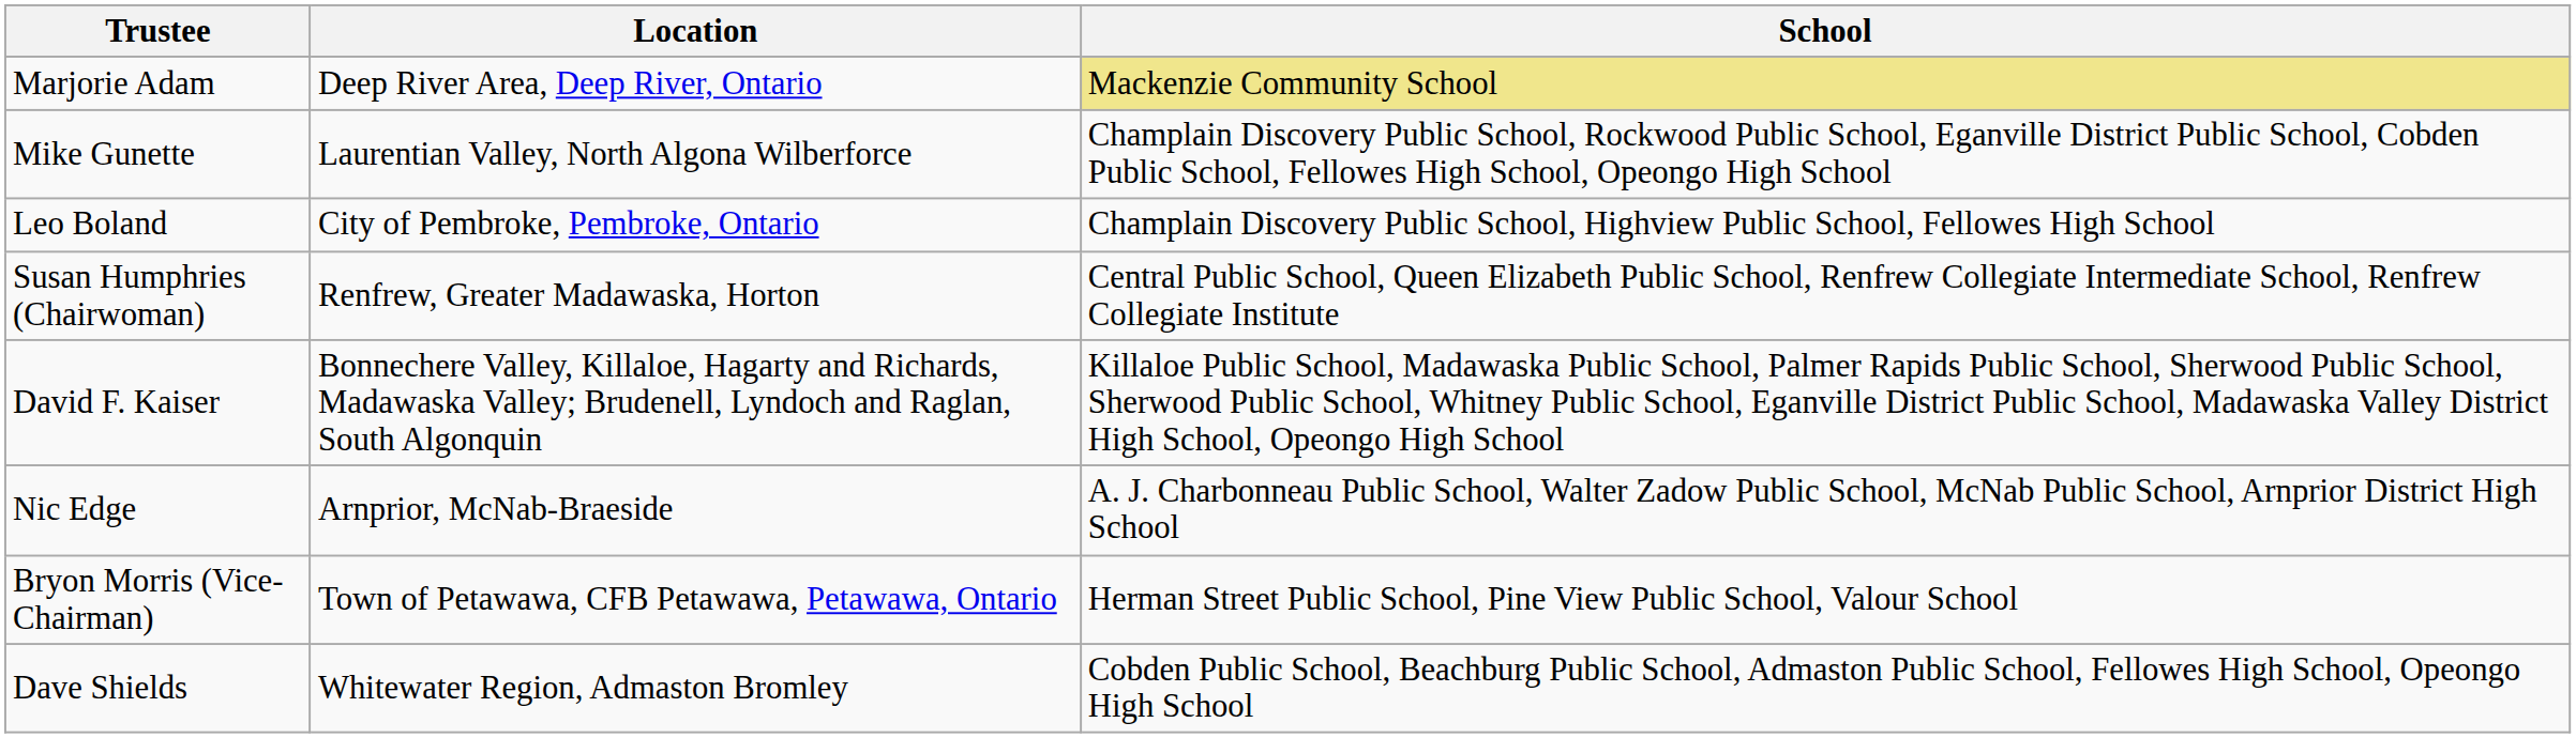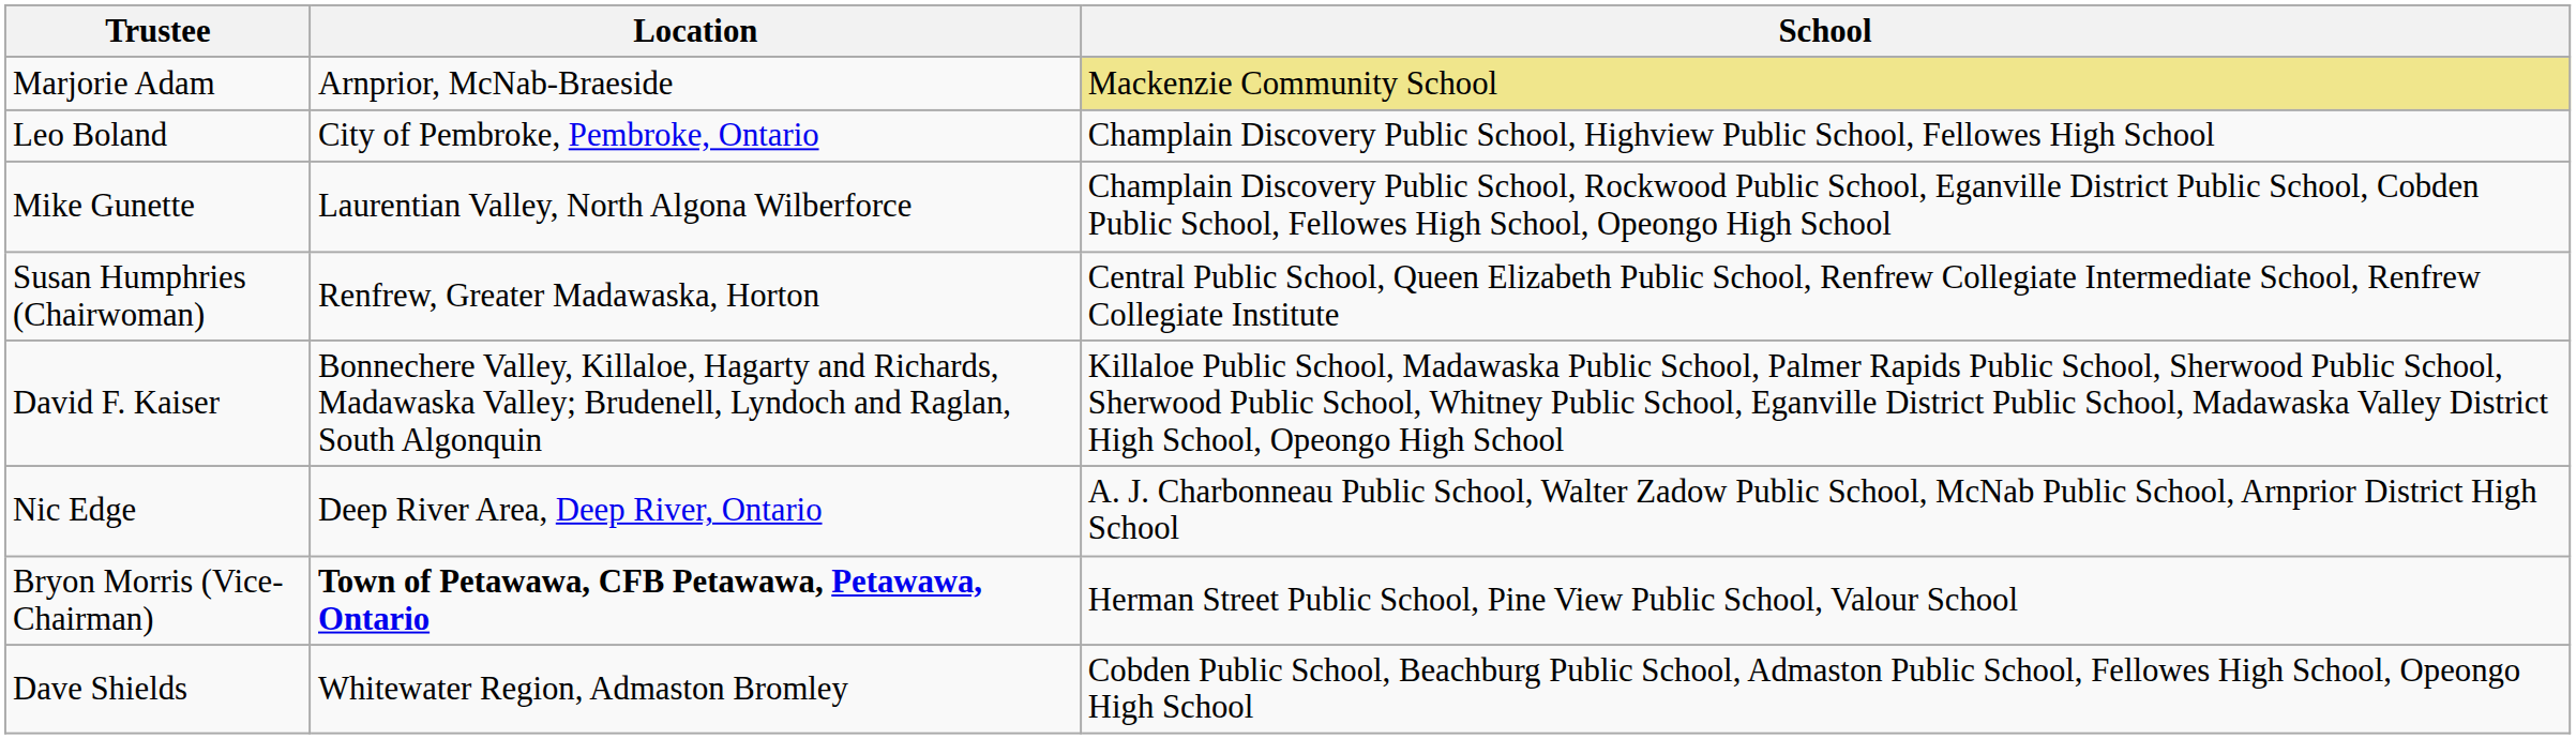Marjorie Adam | Location: Deep River Area, Deep River, Ontario -> Arnprior, McNab-Braeside
rows swapped: Leo Boland <-> Mike Gunette
Nic Edge | Location: Arnprior, McNab-Braeside -> Deep River Area, Deep River, Ontario
Bryon Morris (Vice-Chairman) | Location: normal -> bold
